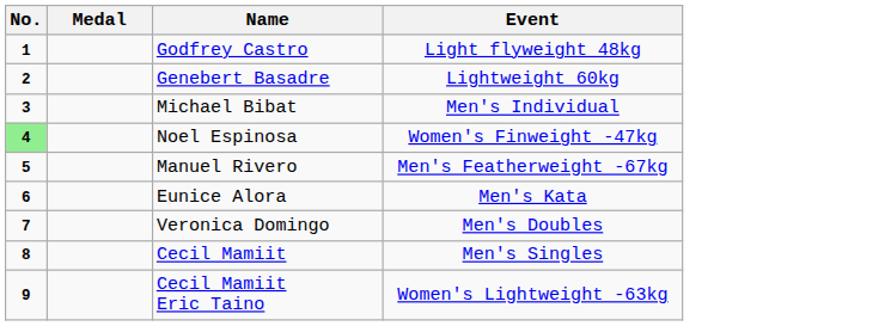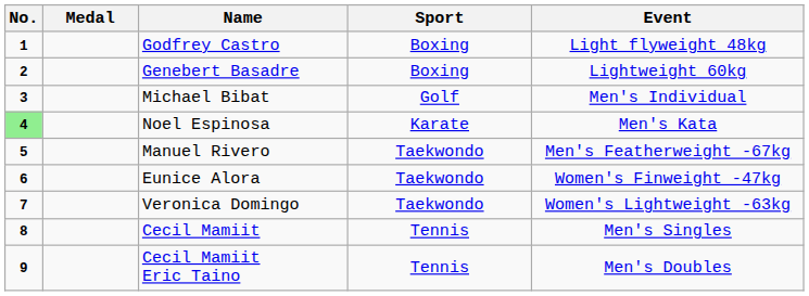+ column: Sport | Boxing | Boxing | Golf | Karate | Taekwondo | Taekwondo | Taekwondo | Tennis | Tennis
Noel Espinosa | Event: Women's Finweight -47kg -> Men's Kata
Eunice Alora | Event: Men's Kata -> Women's Finweight -47kg
Veronica Domingo | Event: Men's Doubles -> Women's Lightweight -63kg
Cecil Mamiit Eric Taino | Event: Women's Lightweight -63kg -> Men's Doubles
